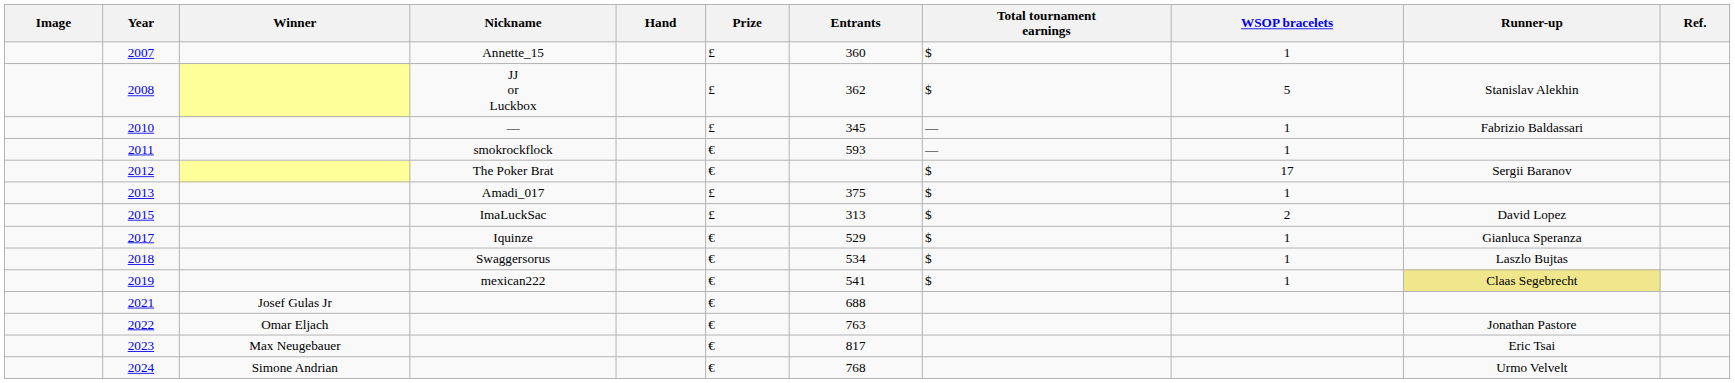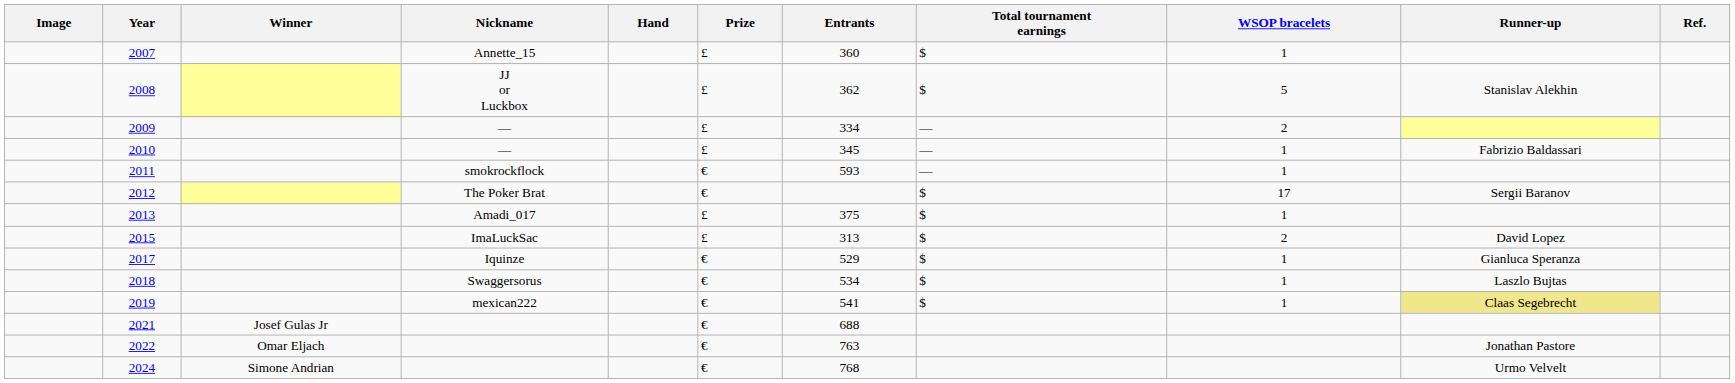+ row: 2009 | — | £ | 334 | — | 2
- row: 2023 | Max Neugebauer | € | 817 | Eric Tsai
